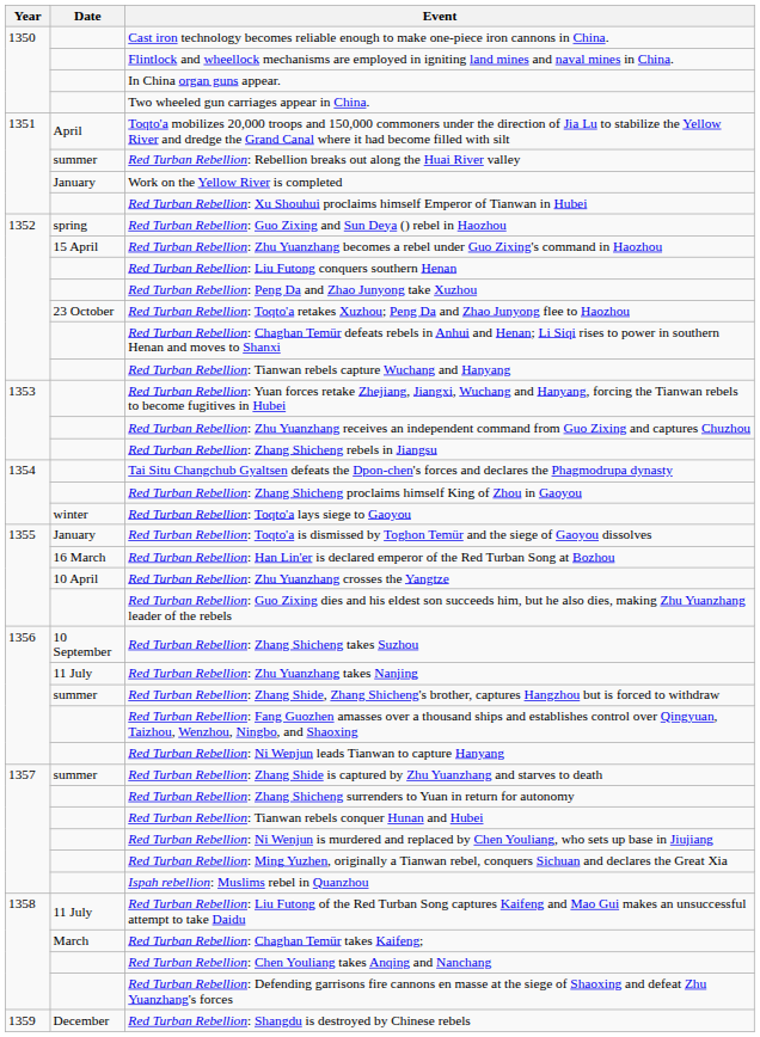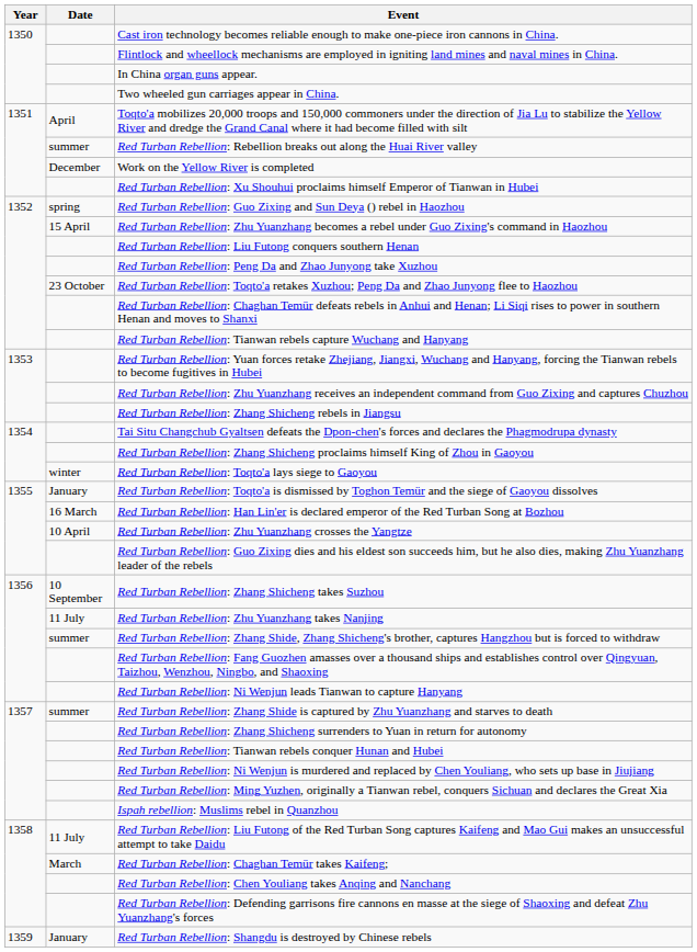Work on the Yellow River is completed | Date: January -> December
Red Turban Rebellion: Shangdu is destroyed by Chinese rebels | Date: December -> January
